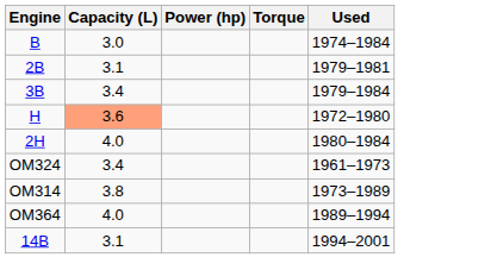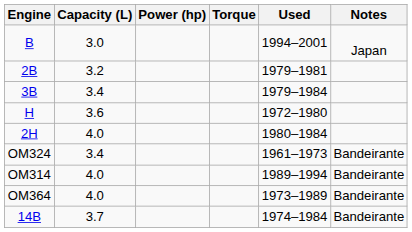+ column: Notes | Japan | Bandeirante | Bandeirante | Bandeirante | Bandeirante
B | Used: 1974–1984 -> 1994–2001
2B | Capacity (L): 3.1 -> 3.2
H | Capacity (L): lightsalmon background -> no background
OM314 | Capacity (L): 3.8 -> 4.0
OM314 | Used: 1973–1989 -> 1989–1994
OM364 | Used: 1989–1994 -> 1973–1989
14B | Capacity (L): 3.1 -> 3.7
14B | Used: 1994–2001 -> 1974–1984
